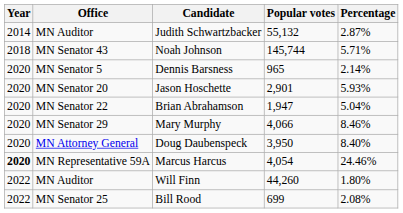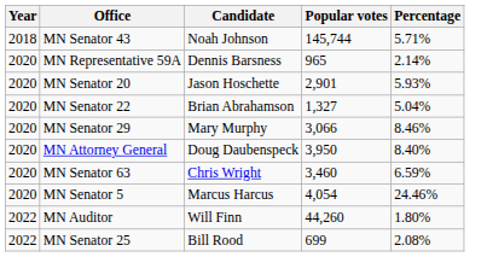- row: 2014 | MN Auditor | Judith Schwartzbacker | 55,132 | 2.87%
Dennis Barsness | Office: MN Senator 5 -> MN Representative 59A
Brian Abrahamson | Popular votes: 1,947 -> 1,327
Mary Murphy | Popular votes: 4,066 -> 3,066
+ row: 2020 | MN Senator 63 | Chris Wright | 3,460 | 6.59%
Marcus Harcus | Year: bold -> normal
Marcus Harcus | Office: MN Representative 59A -> MN Senator 5
